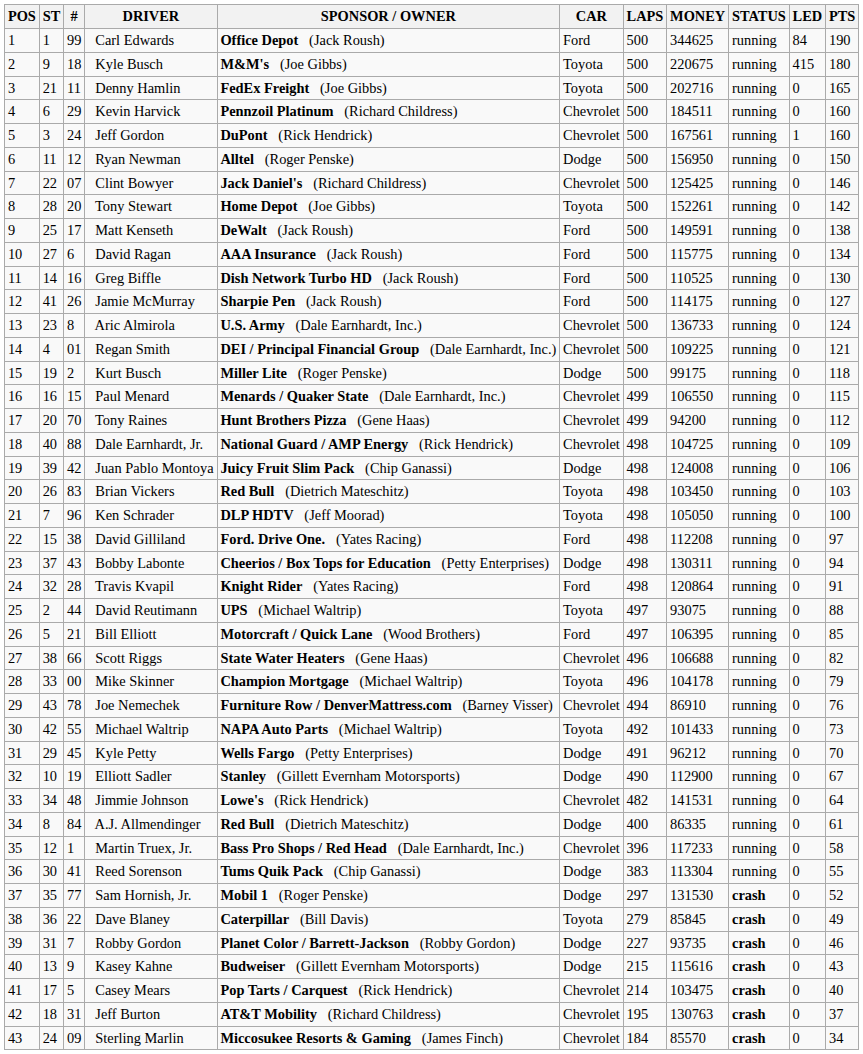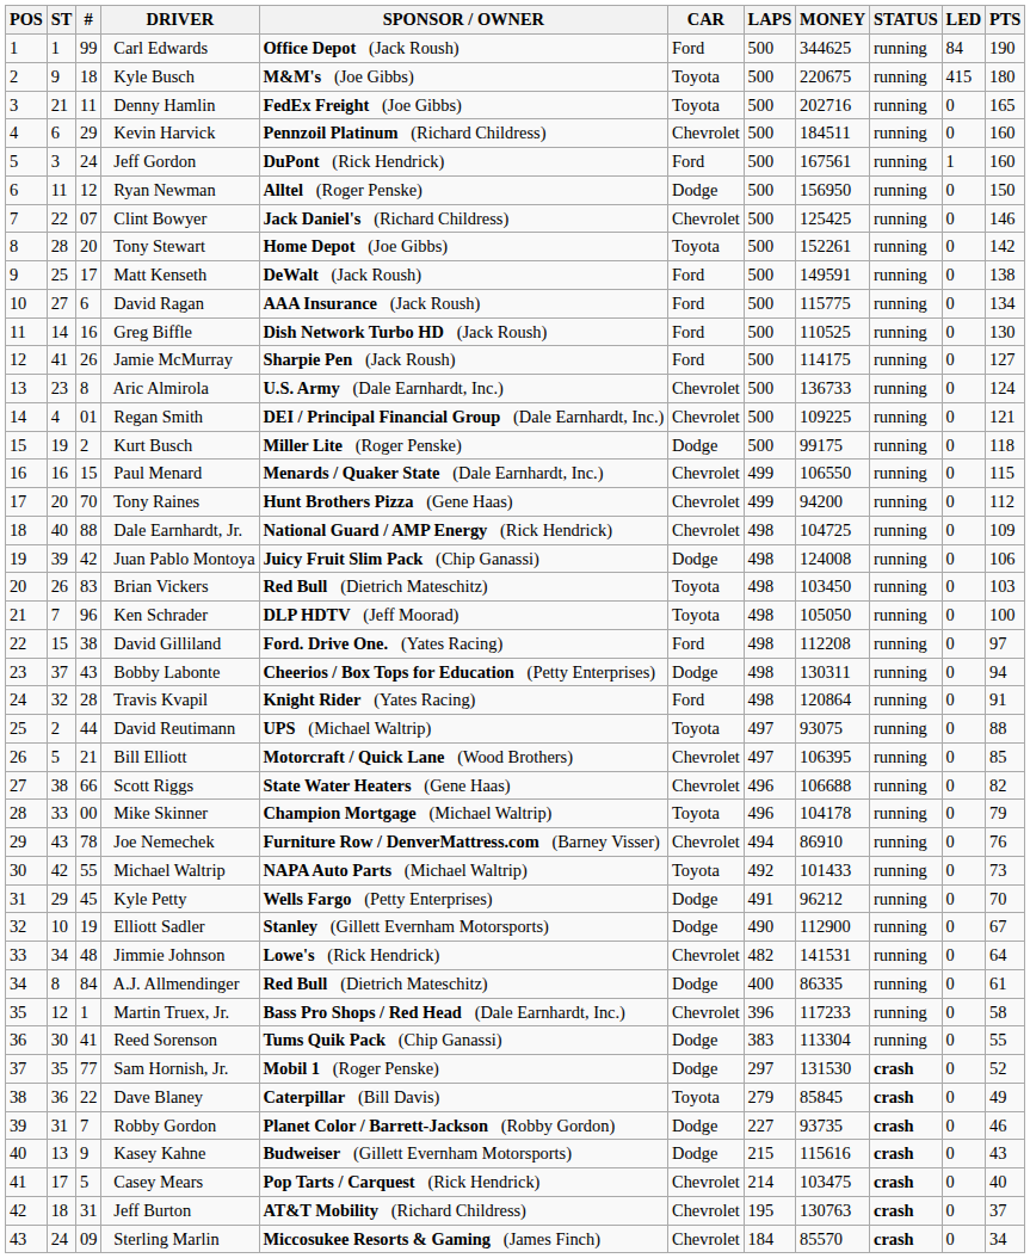Jeff Gordon | CAR: Chevrolet -> Ford
Bill Elliott | CAR: Ford -> Chevrolet
